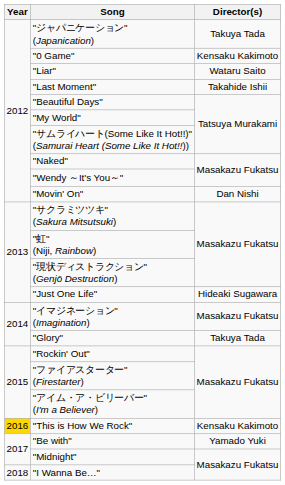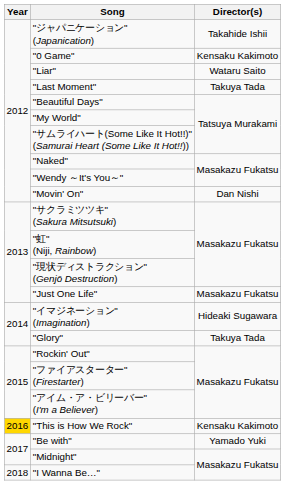"ジャパニケーション" (Japanication) | Director(s): Takuya Tada -> Takahide Ishii
"Last Moment" | Director(s): Takahide Ishii -> Takuya Tada
"Just One Life" | Director(s): Hideaki Sugawara -> Masakazu Fukatsu
"イマジネーション" (Imagination) | Director(s): Masakazu Fukatsu -> Hideaki Sugawara
